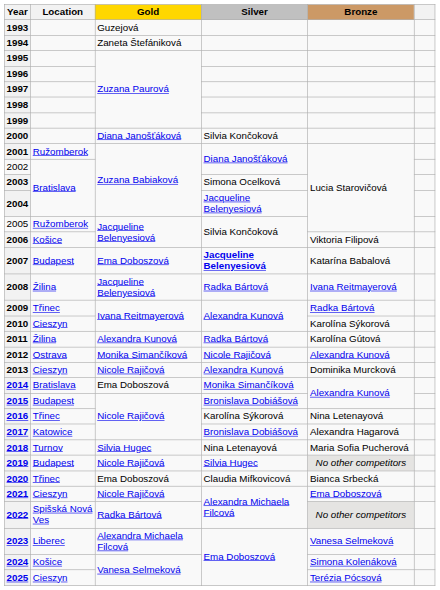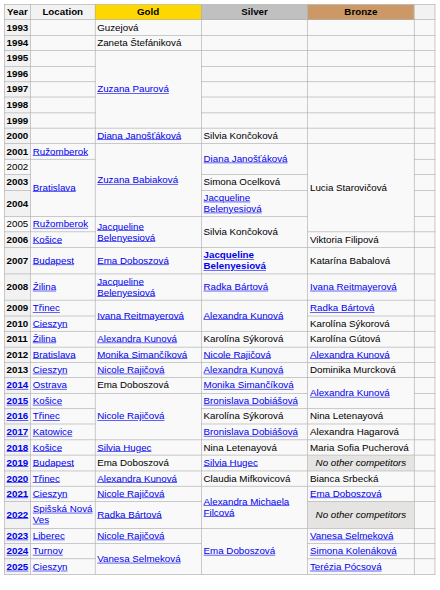2011 | Silver: Radka Bártová -> Karolína Sýkorová
2012 | Location: Ostrava -> Bratislava
2014 | Location: Bratislava -> Ostrava
2015 | Location: Budapest -> Košice
2018 | Location: Turnov -> Košice
2019 | Gold: Nicole Rajičová -> Ema Doboszová
2020 | Gold: Ema Doboszová -> Alexandra Kunová
2023 | Gold: Alexandra Michaela Filcová -> Nicole Rajičová
2024 | Location: Košice -> Turnov
